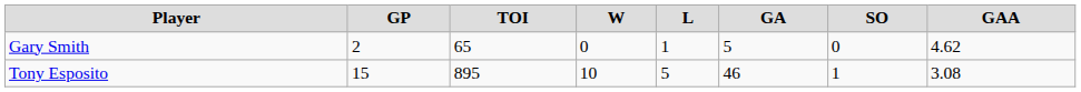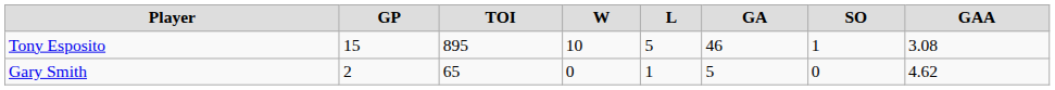rows swapped: Tony Esposito <-> Gary Smith
